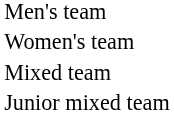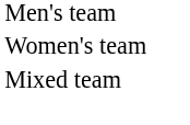- row: Junior mixed team
